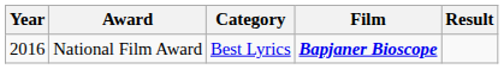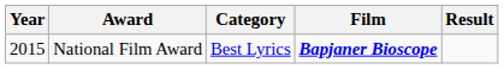National Film Award | Year: 2016 -> 2015
